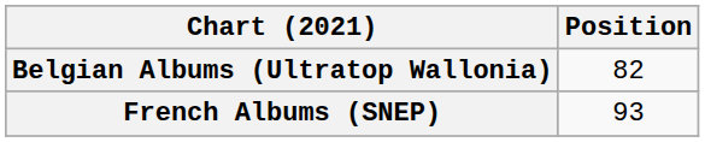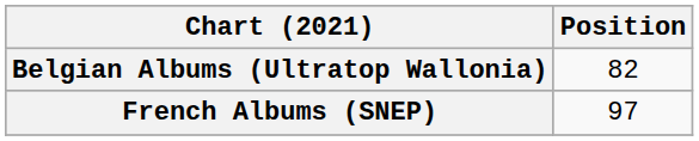French Albums (SNEP) | Position: 93 -> 97
